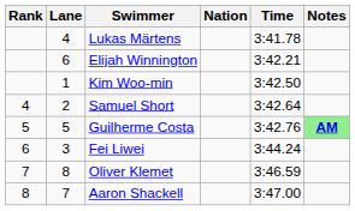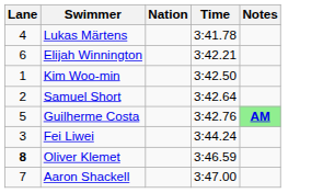- column: Rank | 4 | 5 | 6 | 7 | 8
Oliver Klemet | Lane: normal -> bold
